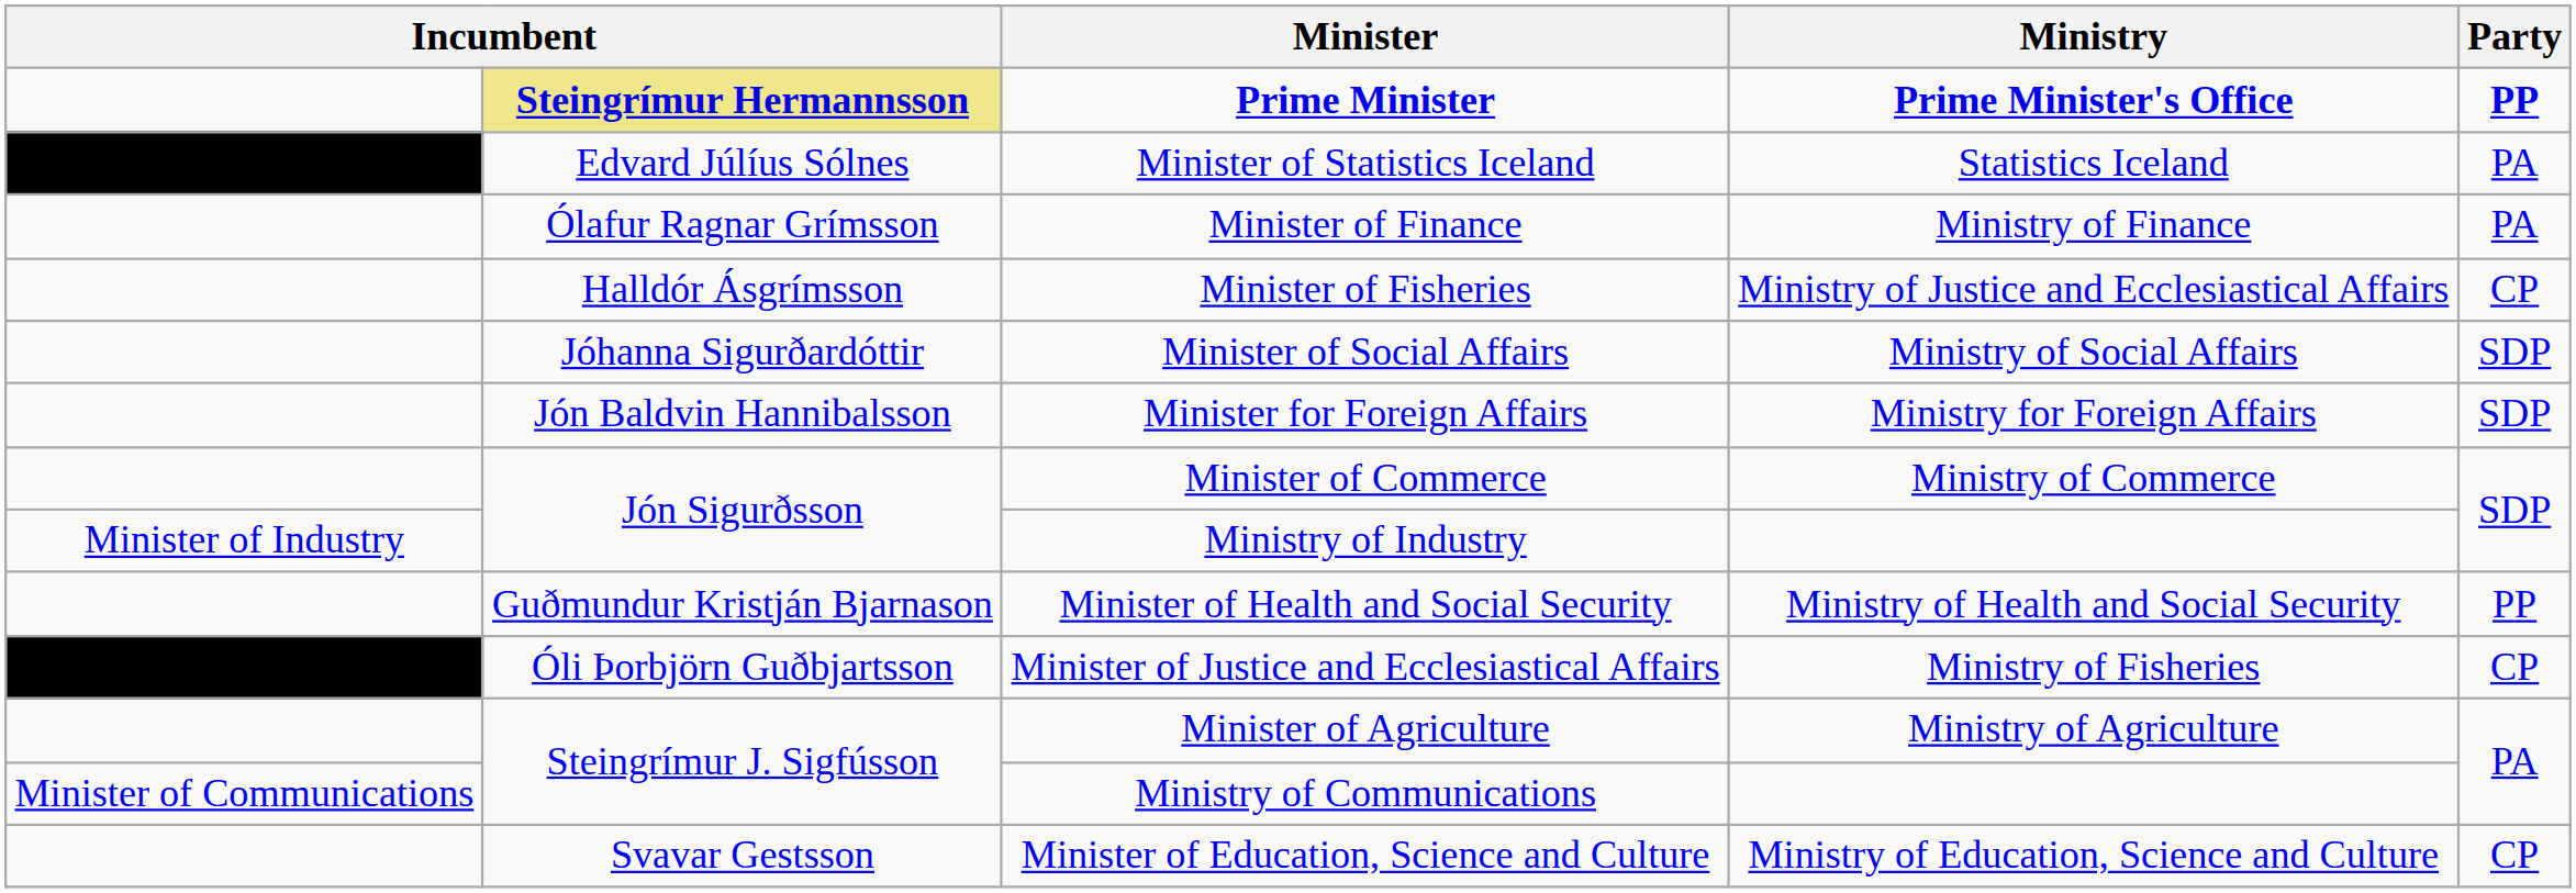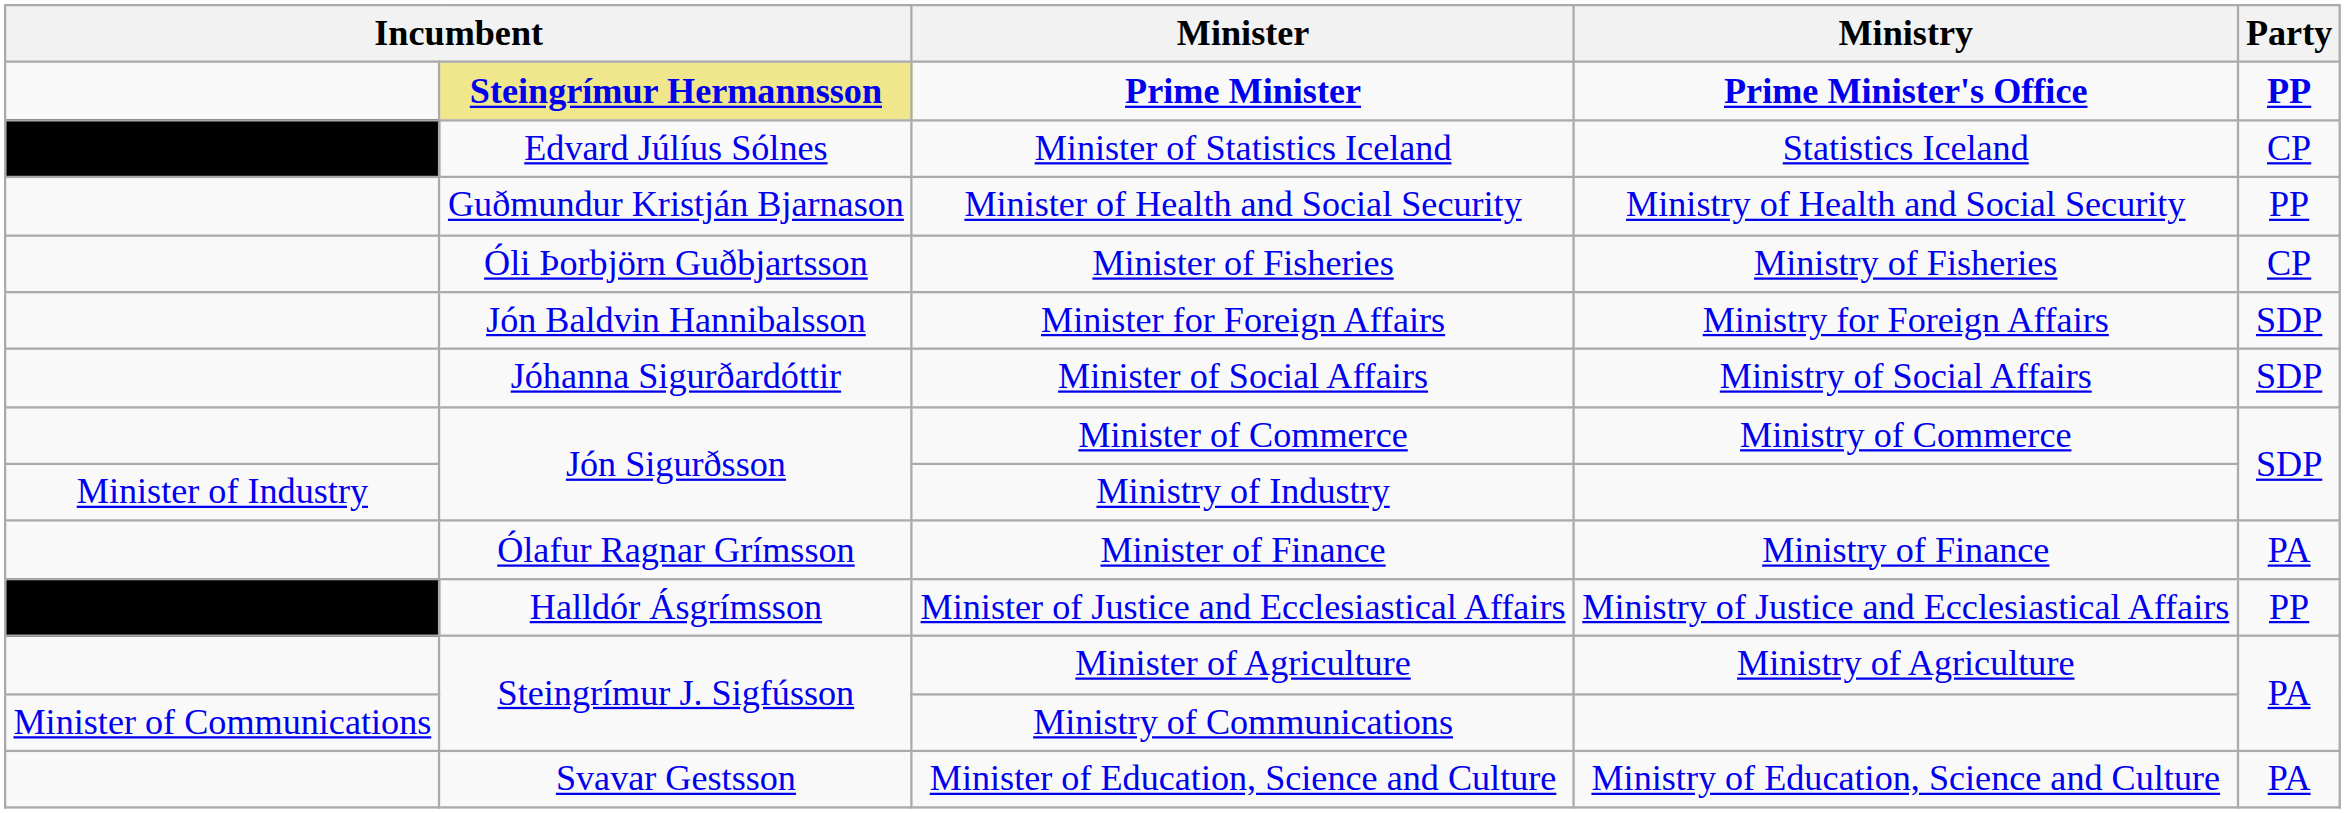Minister of Statistics Iceland | Party: PA -> CP
rows swapped: Minister of Health and Social Security <-> Minister of Finance
Minister of Fisheries | column 2: Halldór Ásgrímsson -> Óli Þorbjörn Guðbjartsson
Minister of Fisheries | Ministry: Ministry of Justice and Ecclesiastical Affairs -> Ministry of Fisheries
rows swapped: Minister of Social Affairs <-> Minister for Foreign Affairs
Minister of Justice and Ecclesiastical Affairs | column 2: Óli Þorbjörn Guðbjartsson -> Halldór Ásgrímsson
Minister of Justice and Ecclesiastical Affairs | Ministry: Ministry of Fisheries -> Ministry of Justice and Ecclesiastical Affairs
Minister of Justice and Ecclesiastical Affairs | Party: CP -> PP
Minister of Education, Science and Culture | Party: CP -> PA
